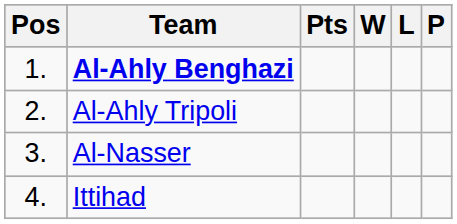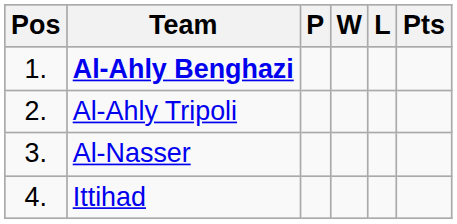columns swapped: P <-> Pts
